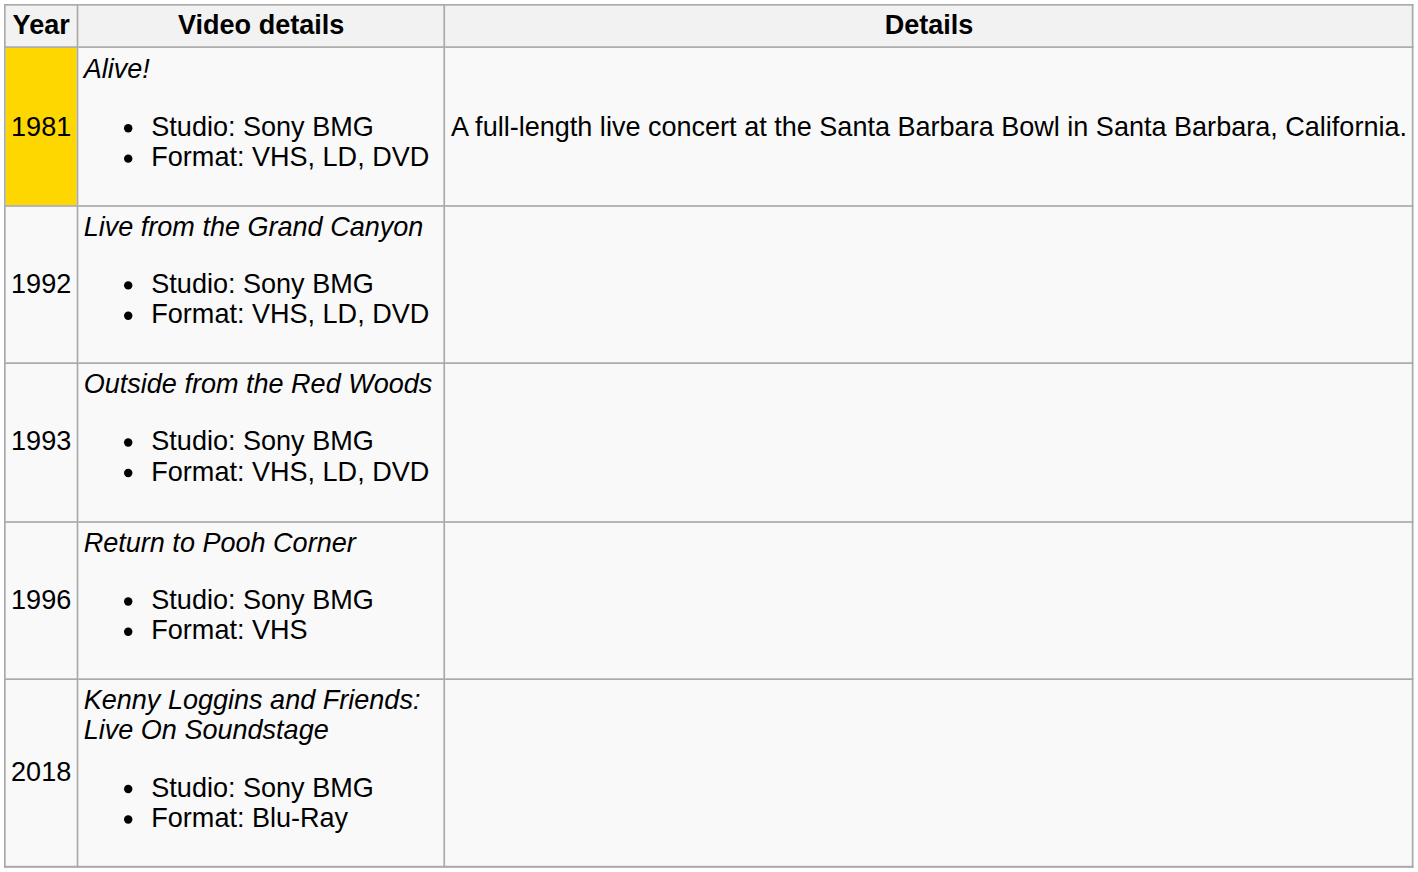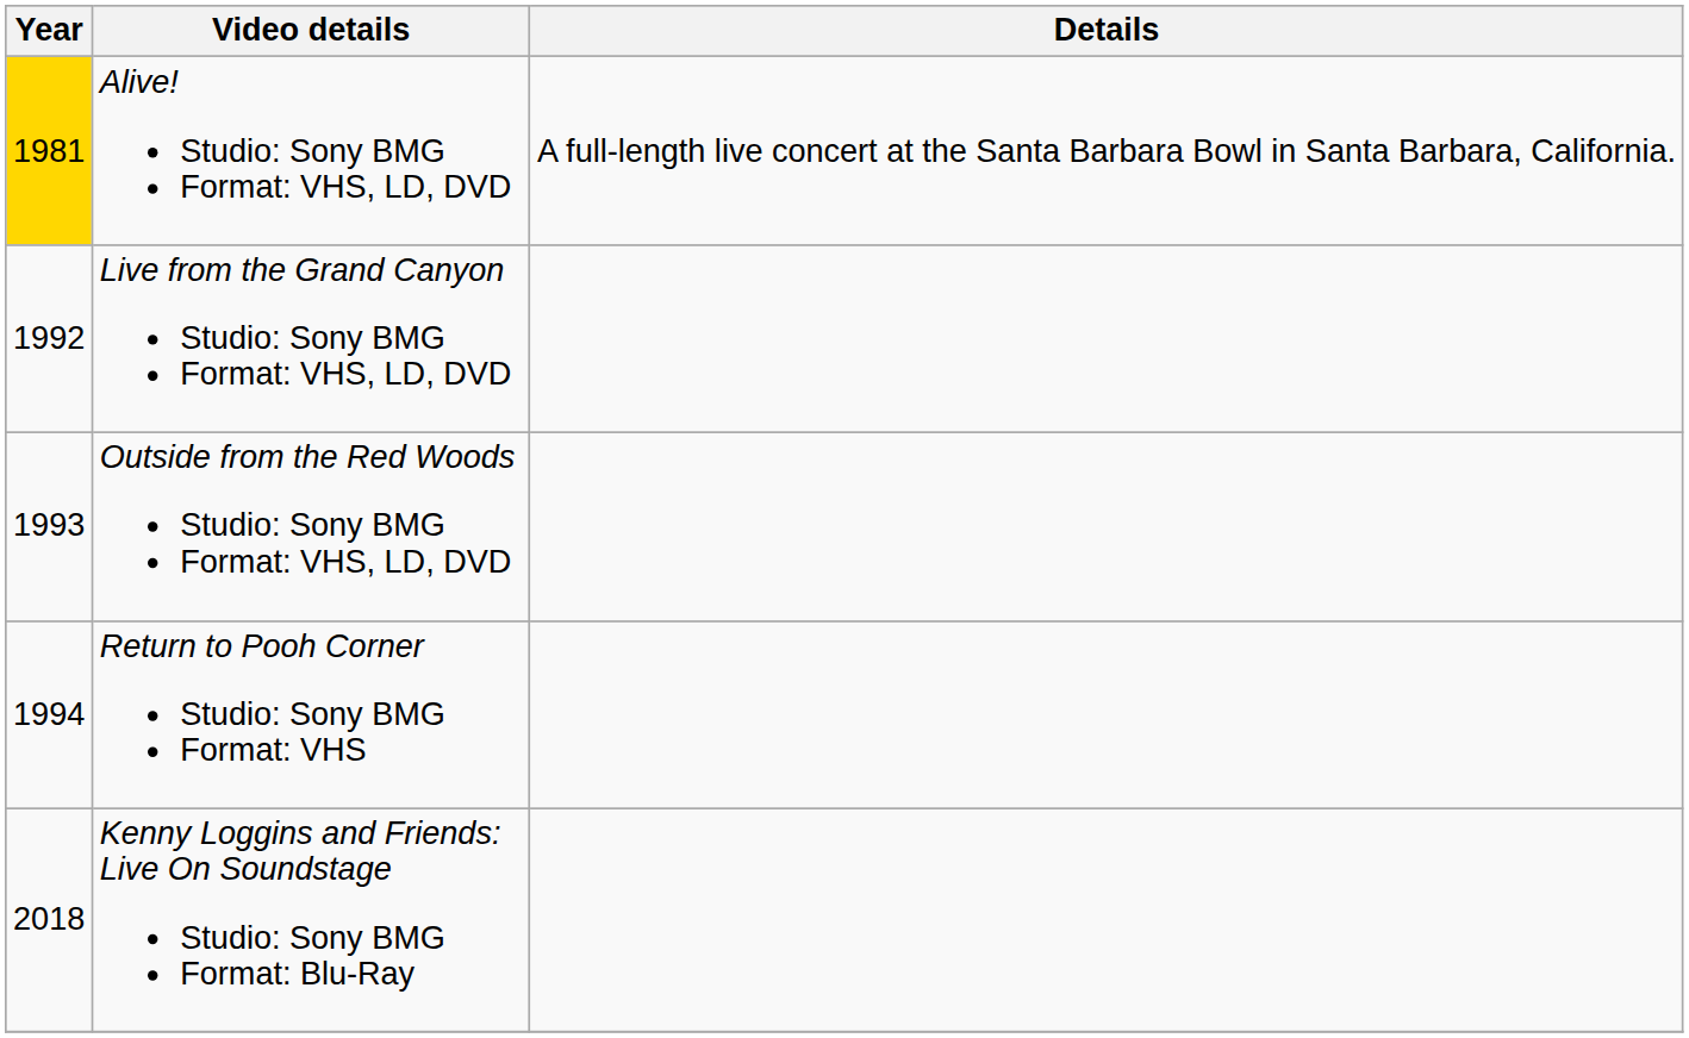Return to Pooh Corner Studio: Sony BMG Format: VHS | Year: 1996 -> 1994
